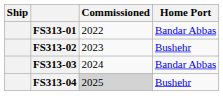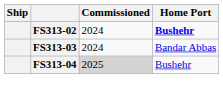- row: FS313-01 | 2022 | Bandar Abbas
FS313-02 | Commissioned: 2023 -> 2024
FS313-02 | Home Port: normal -> bold
